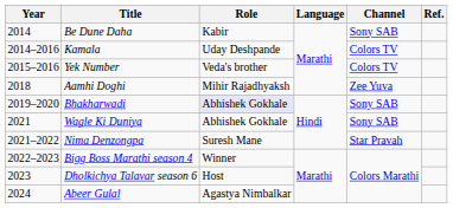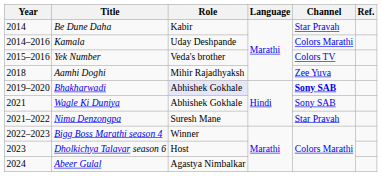Be Dune Daha | Channel: Sony SAB -> Star Pravah
Kamala | Channel: Colors TV -> Colors Marathi
Bhakharwadi | Channel: normal -> bold
